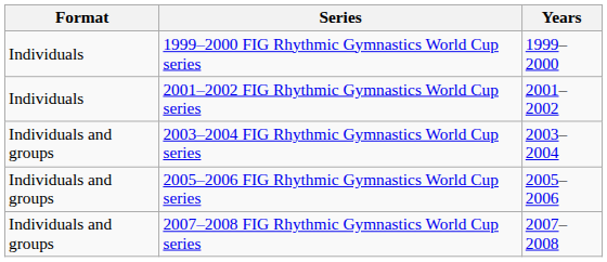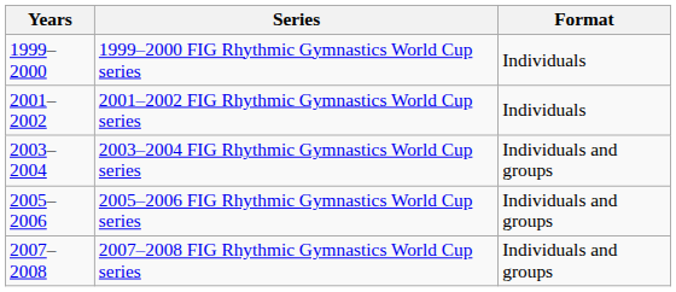columns swapped: Years <-> Format
